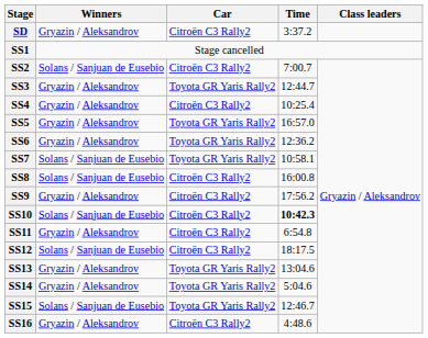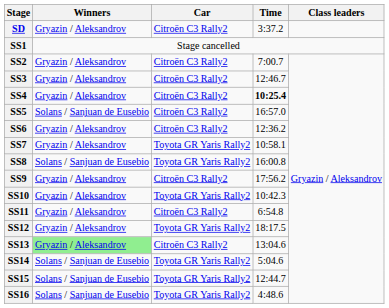SS2 | Winners: Solans / Sanjuan de Eusebio -> Gryazin / Aleksandrov
SS3 | Car: Toyota GR Yaris Rally2 -> Citroën C3 Rally2
SS3 | Time: 12:44.7 -> 12:46.7
SS4 | Time: normal -> bold
SS5 | Winners: Gryazin / Aleksandrov -> Solans / Sanjuan de Eusebio
SS5 | Car: Toyota GR Yaris Rally2 -> Citroën C3 Rally2
SS6 | Car: Toyota GR Yaris Rally2 -> Citroën C3 Rally2
SS7 | Winners: Solans / Sanjuan de Eusebio -> Gryazin / Aleksandrov
SS8 | Car: Citroën C3 Rally2 -> Toyota GR Yaris Rally2
SS10 | Winners: Solans / Sanjuan de Eusebio -> Gryazin / Aleksandrov
SS10 | Car: Citroën C3 Rally2 -> Toyota GR Yaris Rally2
SS10 | Time: bold -> normal
SS12 | Winners: Solans / Sanjuan de Eusebio -> Gryazin / Aleksandrov
SS12 | Car: Citroën C3 Rally2 -> Toyota GR Yaris Rally2
SS13 | Winners: no background -> lightgreen background
SS13 | Car: Toyota GR Yaris Rally2 -> Citroën C3 Rally2
SS14 | Winners: Gryazin / Aleksandrov -> Solans / Sanjuan de Eusebio
SS15 | Time: 12:46.7 -> 12:44.7
SS16 | Winners: Gryazin / Aleksandrov -> Solans / Sanjuan de Eusebio
SS16 | Car: Citroën C3 Rally2 -> Toyota GR Yaris Rally2
